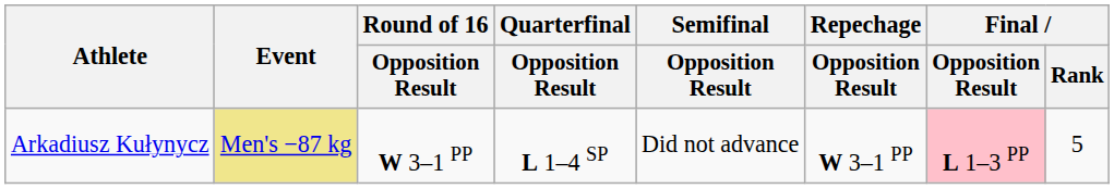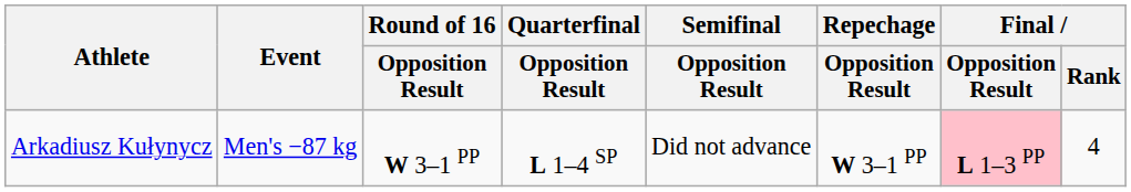Arkadiusz Kułynycz | Event: khaki background -> no background
Arkadiusz Kułynycz | Final / Rank: 5 -> 4
